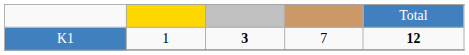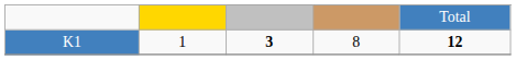K1 | column 4: 7 -> 8
